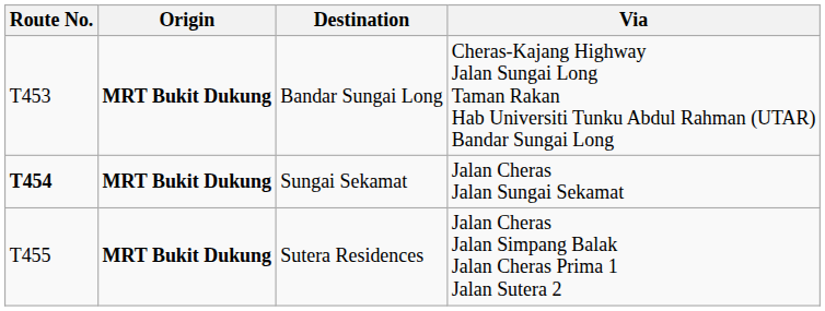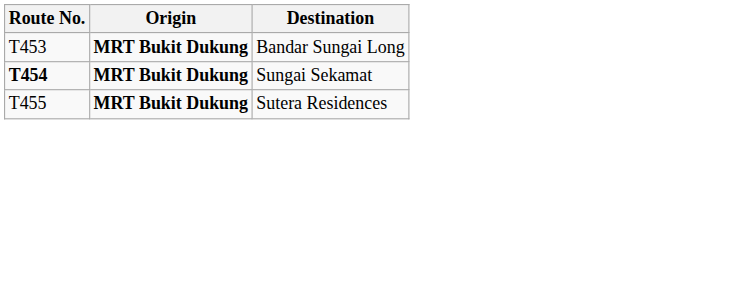- column: Via | Cheras-Kajang Highway Jalan Sungai Long Taman Rakan Hab Universiti Tunku Abdul Rahman (UTAR) Bandar Sungai Long | Jalan Cheras Jalan Sungai Sekamat | Jalan Cheras Jalan Simpang Balak Jalan Cheras Prima 1 Jalan Sutera 2
